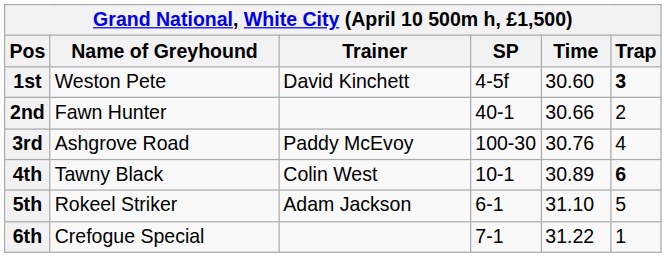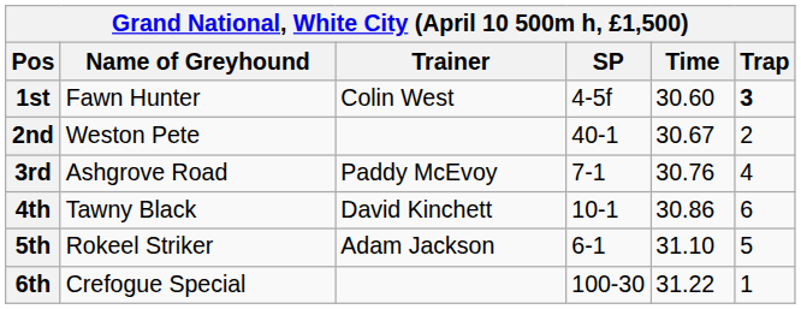1st | Name of Greyhound: Weston Pete -> Fawn Hunter
1st | Trainer: David Kinchett -> Colin West
2nd | Name of Greyhound: Fawn Hunter -> Weston Pete
2nd | Time: 30.66 -> 30.67
3rd | SP: 100-30 -> 7-1
4th | Trainer: Colin West -> David Kinchett
4th | Time: 30.89 -> 30.86
4th | Trap: bold -> normal
6th | SP: 7-1 -> 100-30
